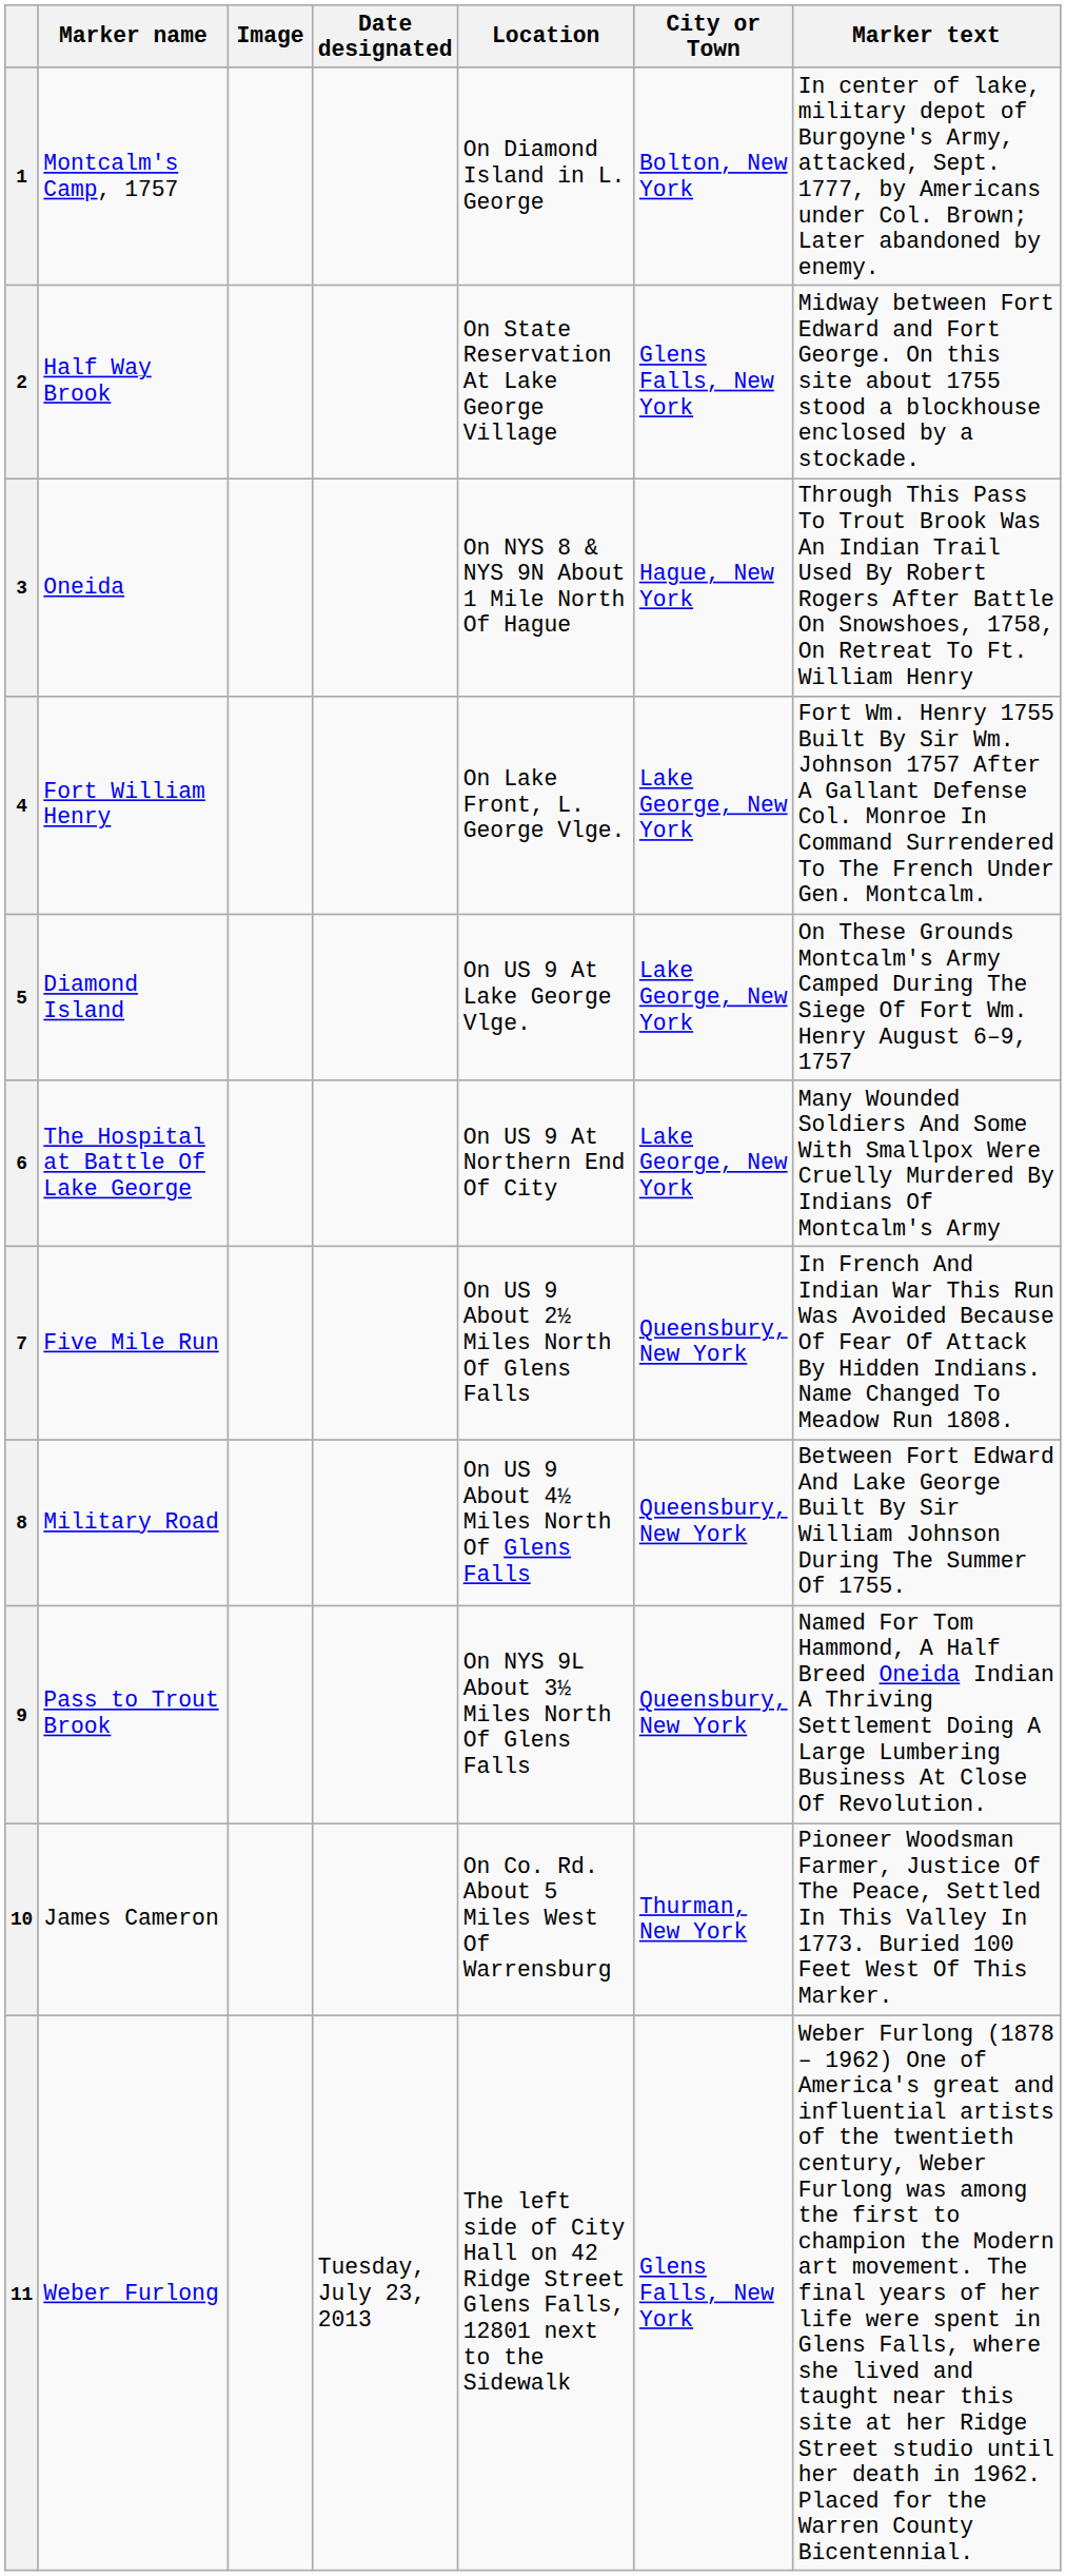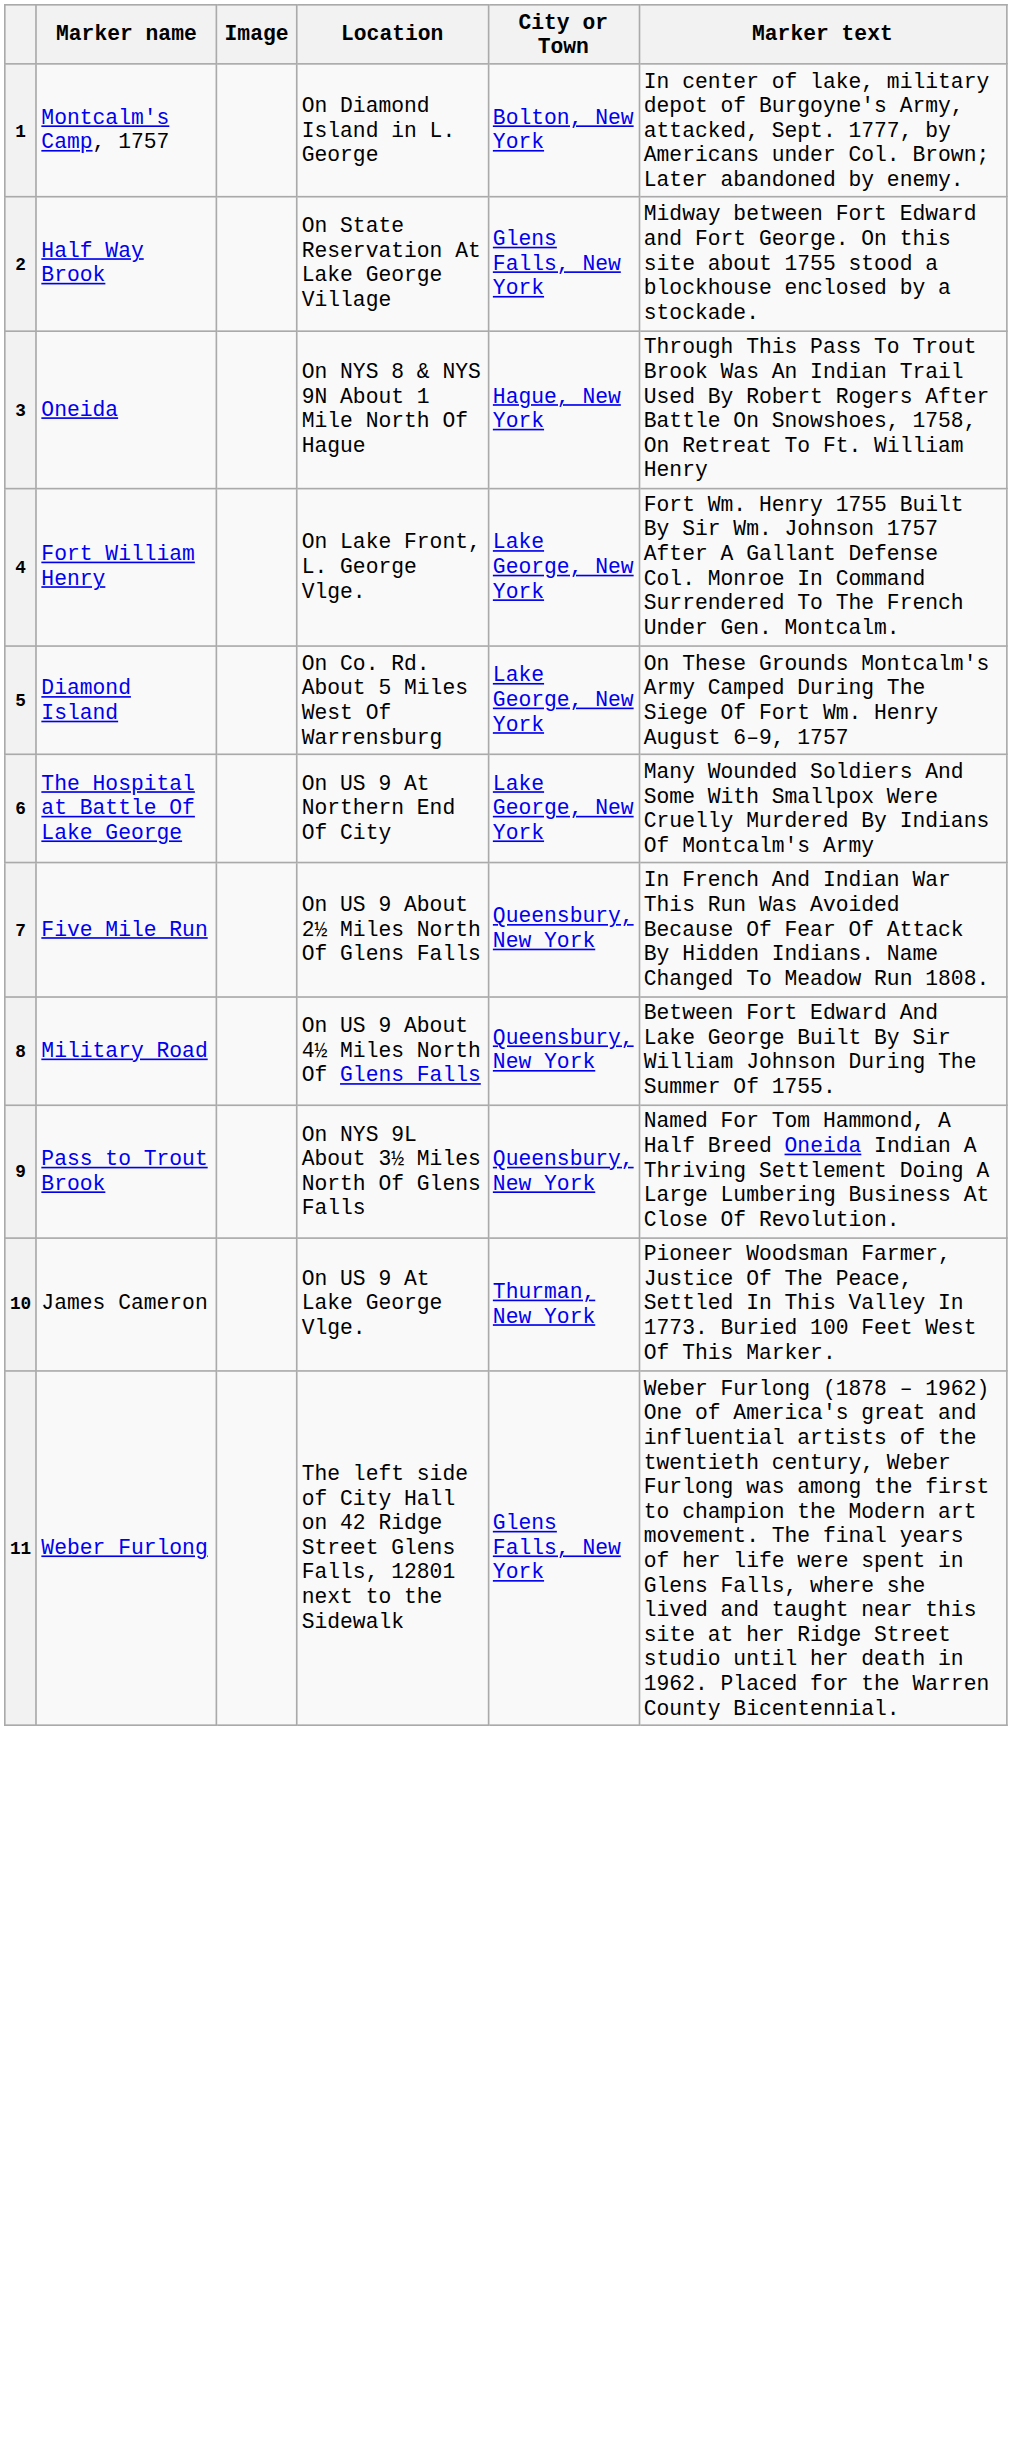- column: Date designated | Tuesday, July 23, 2013
5 | Location: On US 9 At Lake George Vlge. -> On Co. Rd. About 5 Miles West Of Warrensburg
10 | Location: On Co. Rd. About 5 Miles West Of Warrensburg -> On US 9 At Lake George Vlge.
